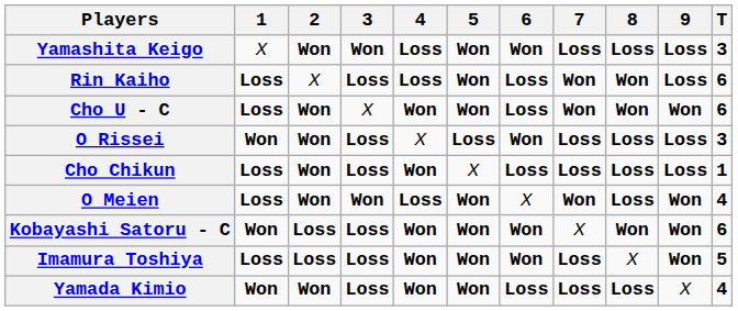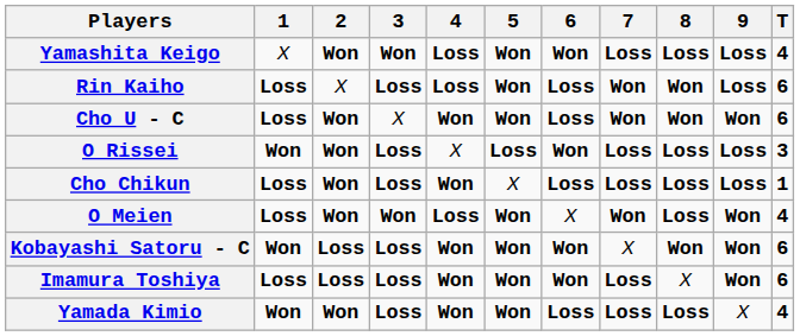Yamashita Keigo | T: 3 -> 4
Imamura Toshiya | T: 5 -> 6
